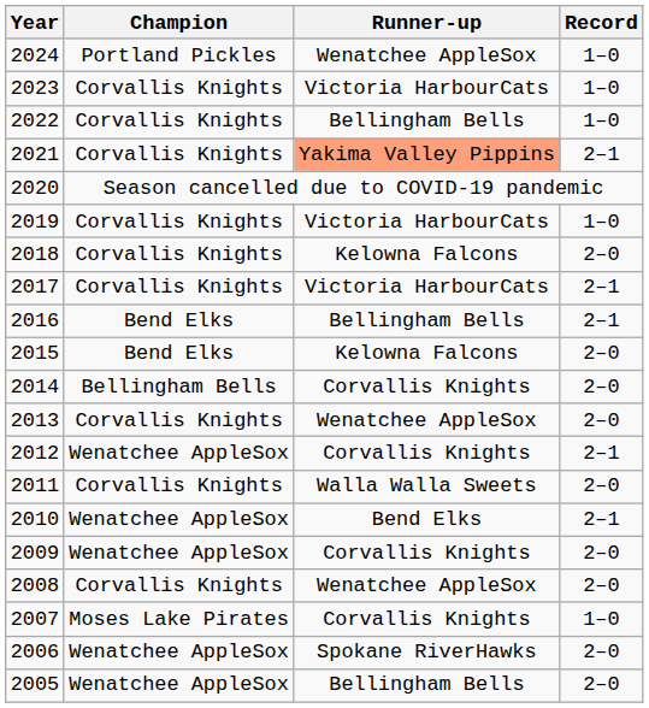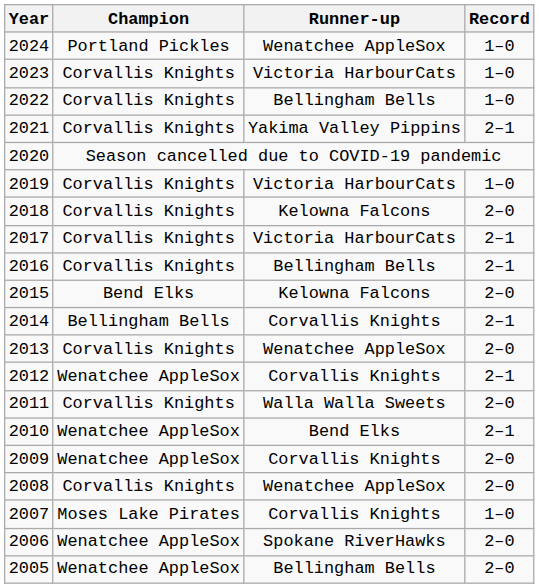2021 | Runner-up: lightsalmon background -> no background
2016 | Champion: Bend Elks -> Corvallis Knights
2014 | Record: 2–0 -> 2–1
